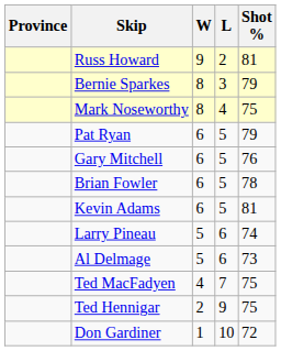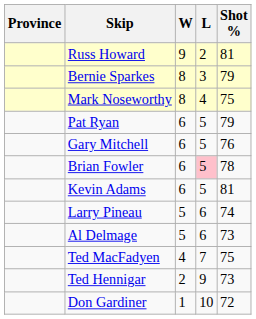Brian Fowler | L: no background -> pink background
Ted Hennigar | Shot %: 75 -> 73
